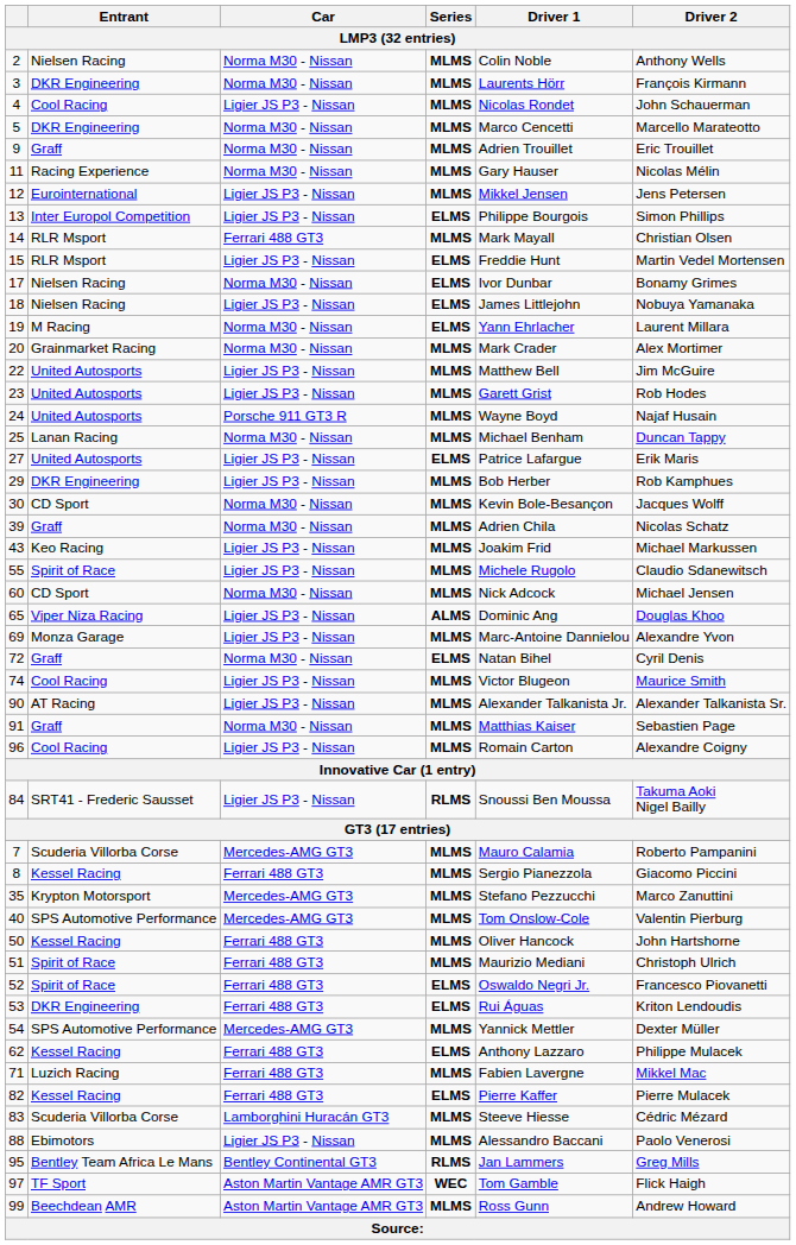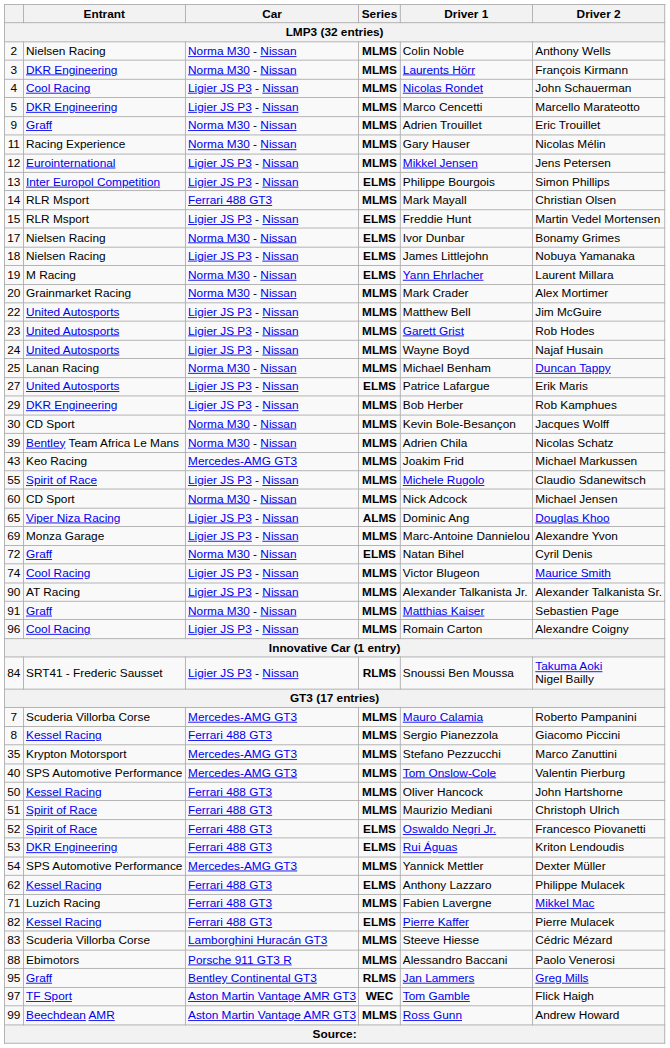5 | Car: Norma M30 - Nissan -> Ligier JS P3 - Nissan
24 | Car: Porsche 911 GT3 R -> Ligier JS P3 - Nissan
39 | Entrant: Graff -> Bentley Team Africa Le Mans
43 | Car: Ligier JS P3 - Nissan -> Mercedes-AMG GT3
88 | Car: Ligier JS P3 - Nissan -> Porsche 911 GT3 R
95 | Entrant: Bentley Team Africa Le Mans -> Graff
